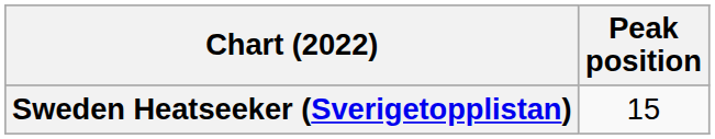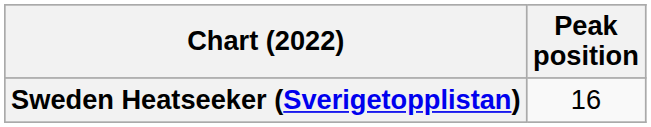Sweden Heatseeker (Sverigetopplistan) | Peak position: 15 -> 16
